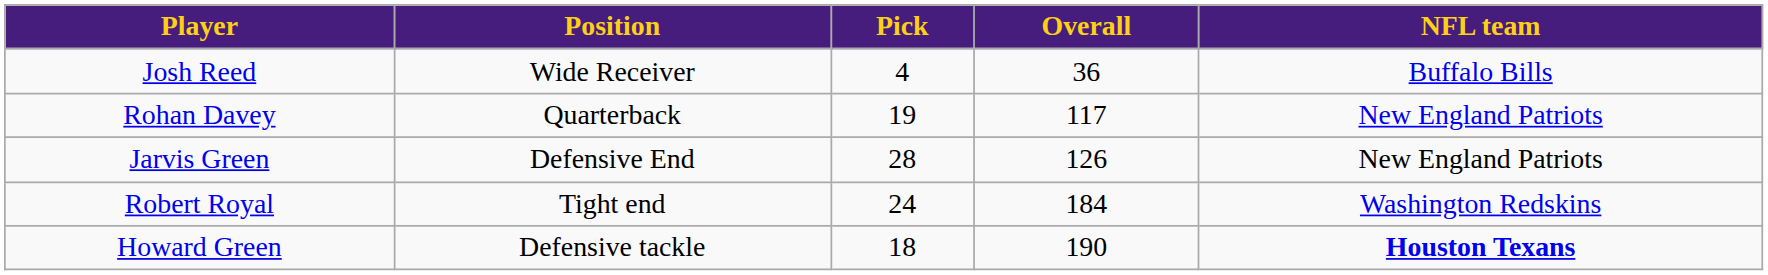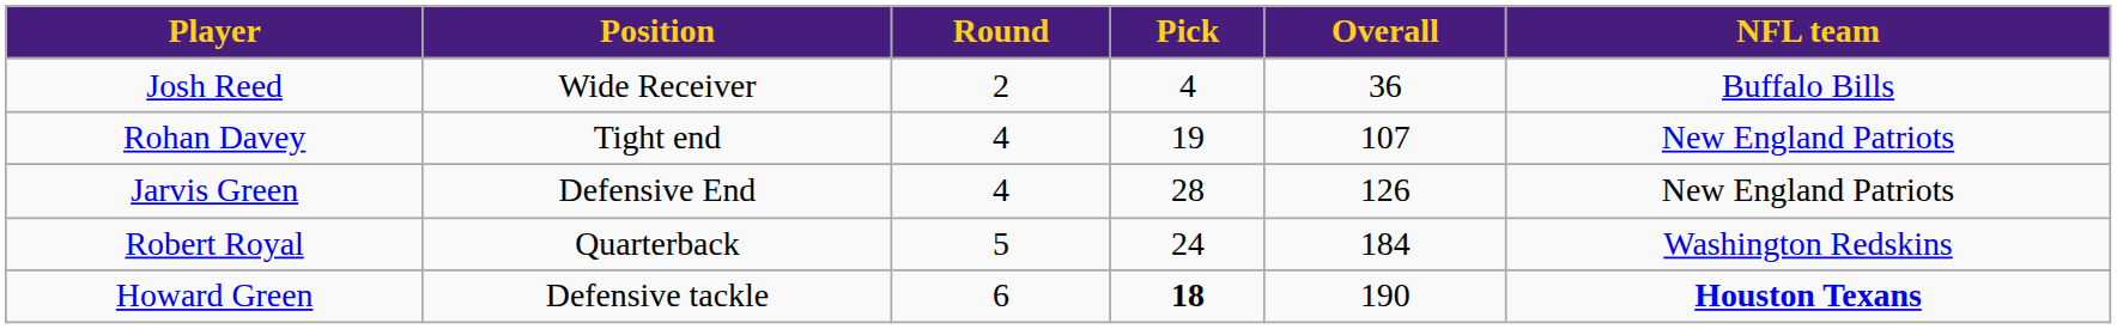+ column: Round | 2 | 4 | 4 | 5 | 6
Rohan Davey | Position: Quarterback -> Tight end
Rohan Davey | Overall: 117 -> 107
Robert Royal | Position: Tight end -> Quarterback
Howard Green | Pick: normal -> bold
